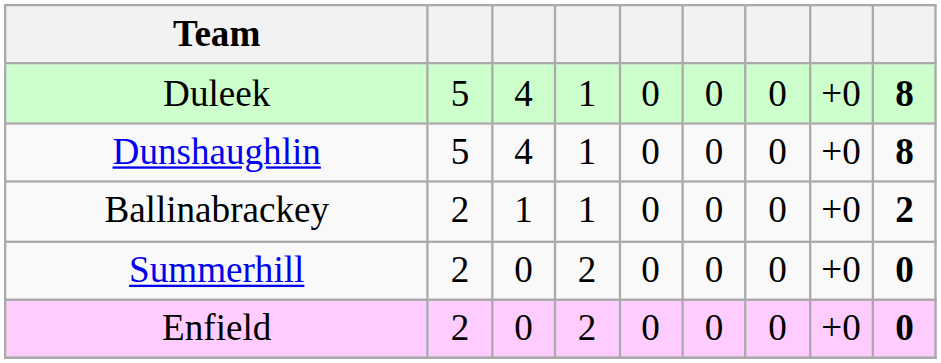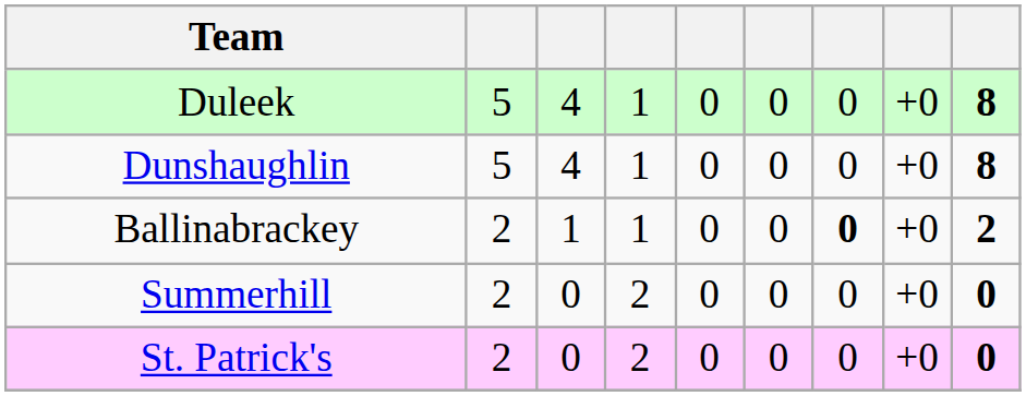Ballinabrackey | column 7: normal -> bold
+ row: St. Patrick's | 2 | 0 | 2 | 0 | 0 | 0 | +0 | 0
- row: Enfield | 2 | 0 | 2 | 0 | 0 | 0 | +0 | 0
